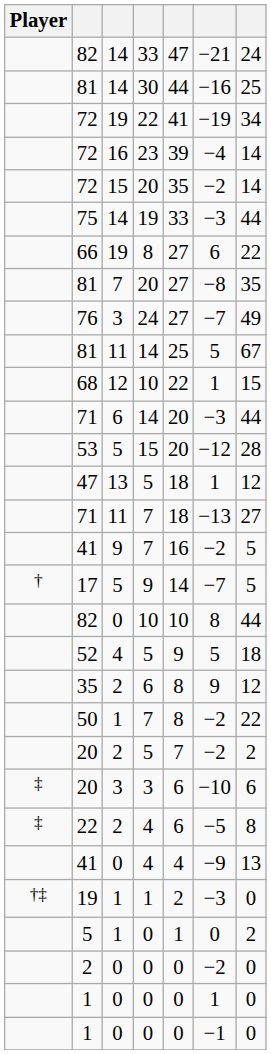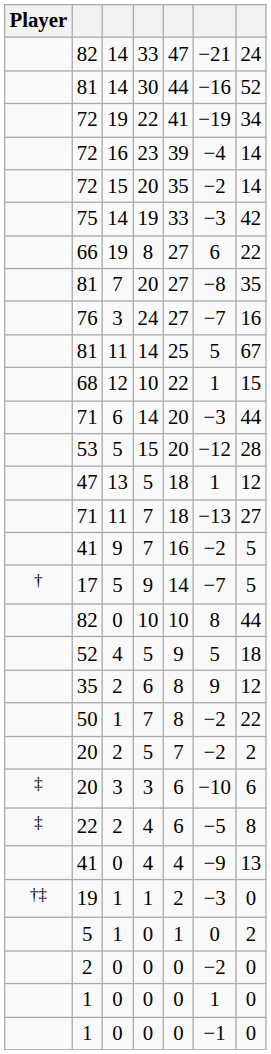81 / 30 | column 7: 25 -> 52
75 | column 7: 44 -> 42
76 | column 7: 49 -> 16
